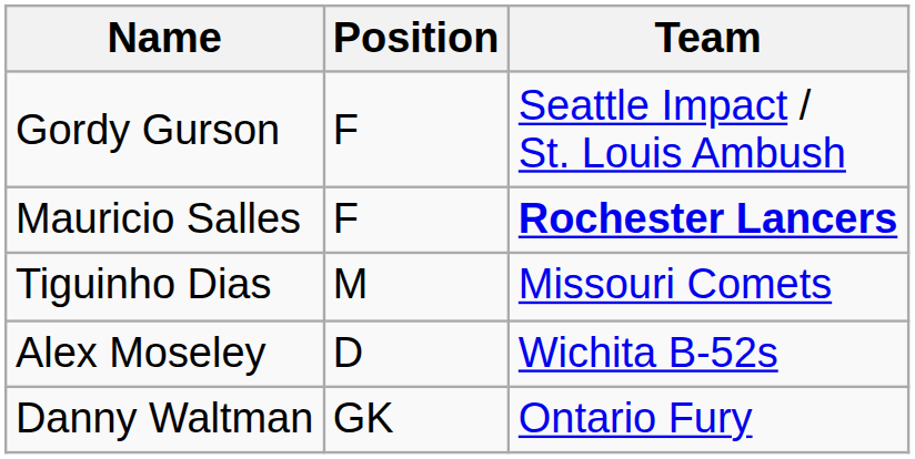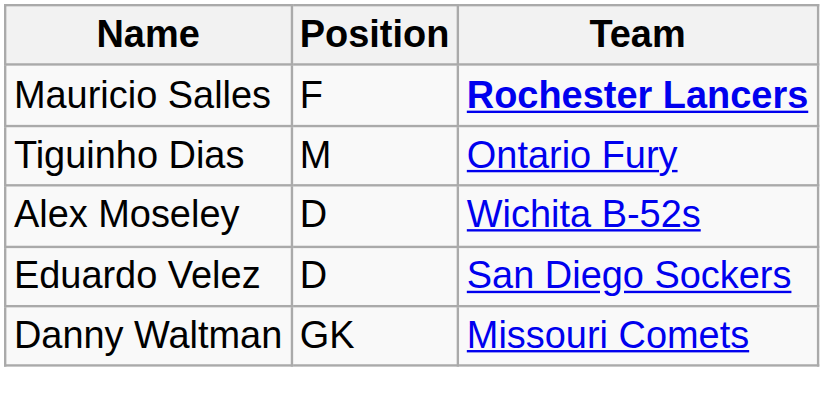- row: Gordy Gurson | F | Seattle Impact / St. Louis Ambush
Tiguinho Dias | Team: Missouri Comets -> Ontario Fury
+ row: Eduardo Velez | D | San Diego Sockers
Danny Waltman | Team: Ontario Fury -> Missouri Comets
